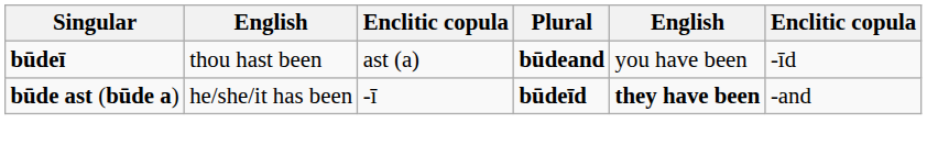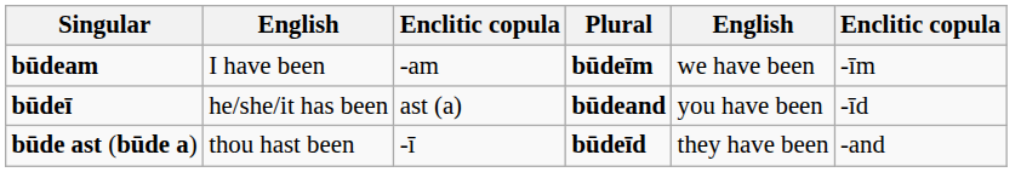+ row: būdeam | I have been | -am | būdeīm | we have been | -īm
būdeī | column 2: thou hast been -> he/she/it has been
būde ast (būde a) | column 2: he/she/it has been -> thou hast been
būde ast (būde a) | column 5: bold -> normal
